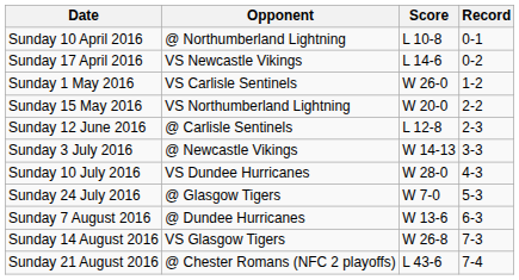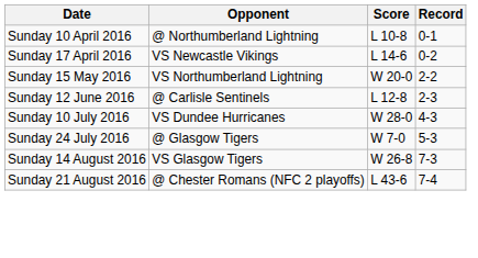- row: Sunday 1 May 2016 | VS Carlisle Sentinels | W 26-0 | 1-2
- row: Sunday 3 July 2016 | @ Newcastle Vikings | W 14-13 | 3-3
- row: Sunday 7 August 2016 | @ Dundee Hurricanes | W 13-6 | 6-3
